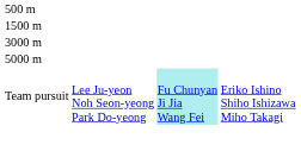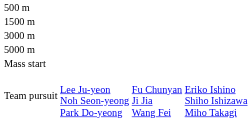+ row: Mass start
Team pursuit | column 3: paleturquoise background -> no background
